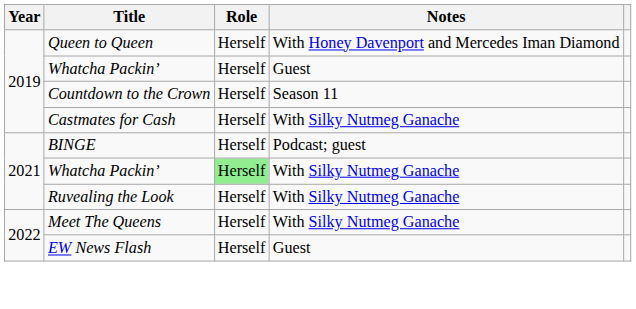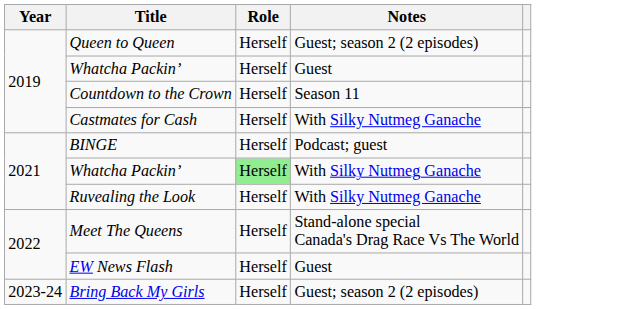Queen to Queen | Notes: With Honey Davenport and Mercedes Iman Diamond -> Guest; season 2 (2 episodes)
Meet The Queens | Notes: With Silky Nutmeg Ganache -> Stand-alone special Canada's Drag Race Vs The World
+ row: 2023-24 | Bring Back My Girls | Herself | Guest; season 2 (2 episodes)
